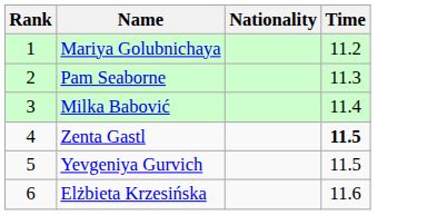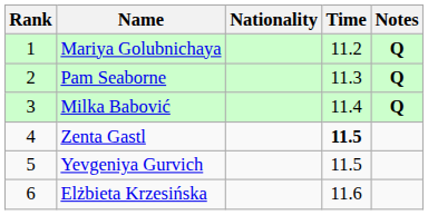+ column: Notes | Q | Q | Q
